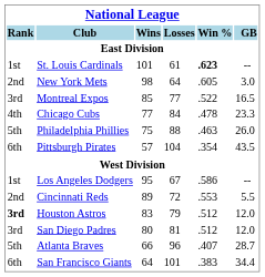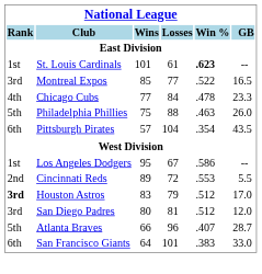- row: 2nd | New York Mets | 98 | 64 | .605 | 3.0
Houston Astros | GB: 12.0 -> 17.0
San Francisco Giants | GB: 34.4 -> 33.0
